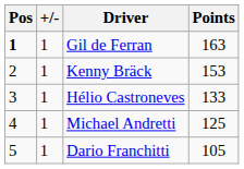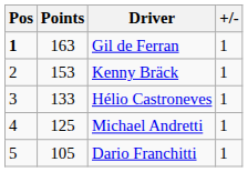columns swapped: +/- <-> Points
